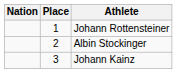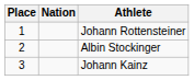columns swapped: Place <-> Nation
